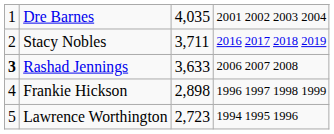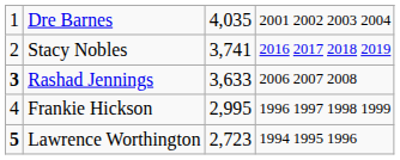Stacy Nobles | column 3: 3,711 -> 3,741
Frankie Hickson | column 3: 2,898 -> 2,995
Lawrence Worthington | column 1: normal -> bold
